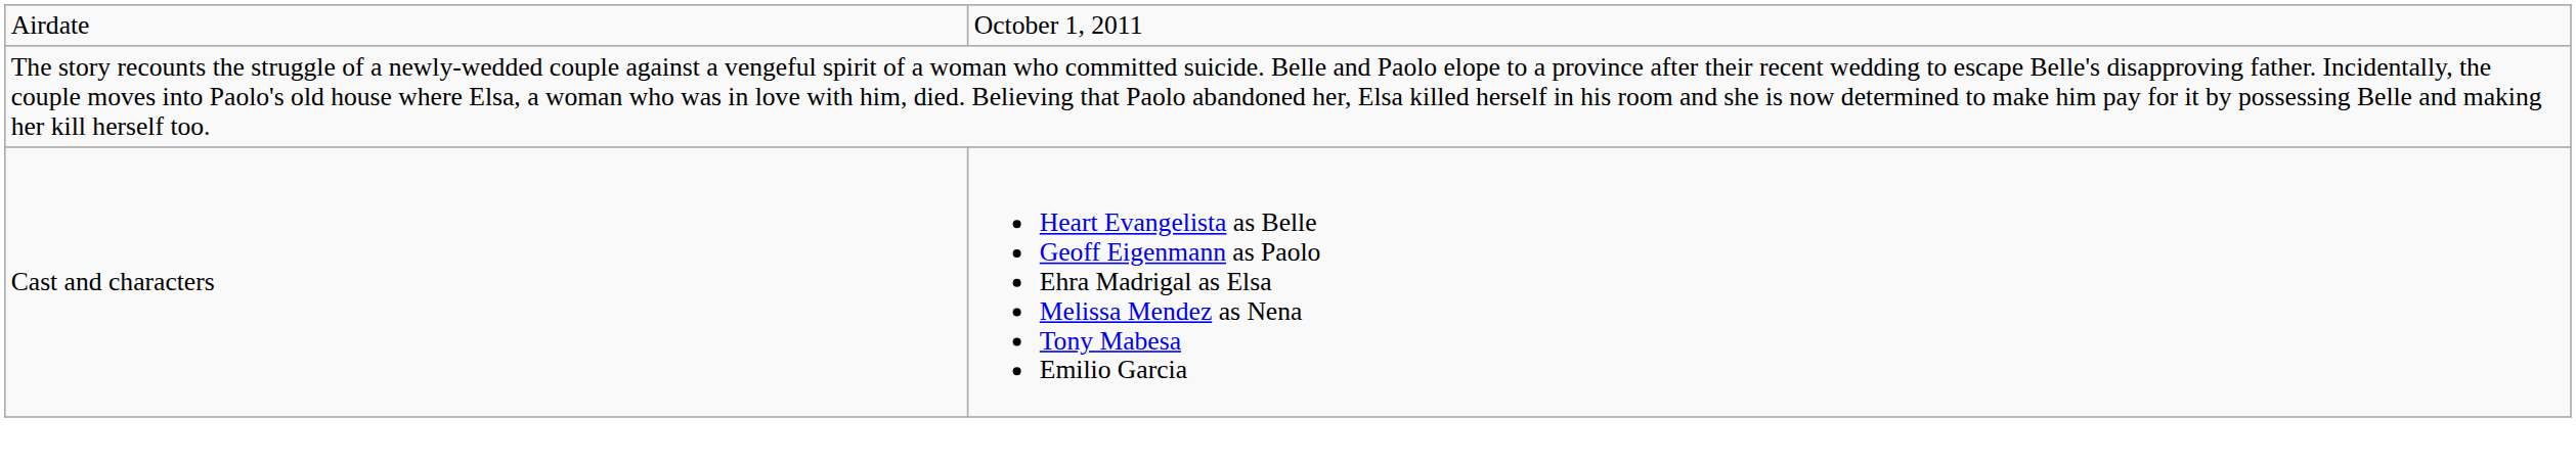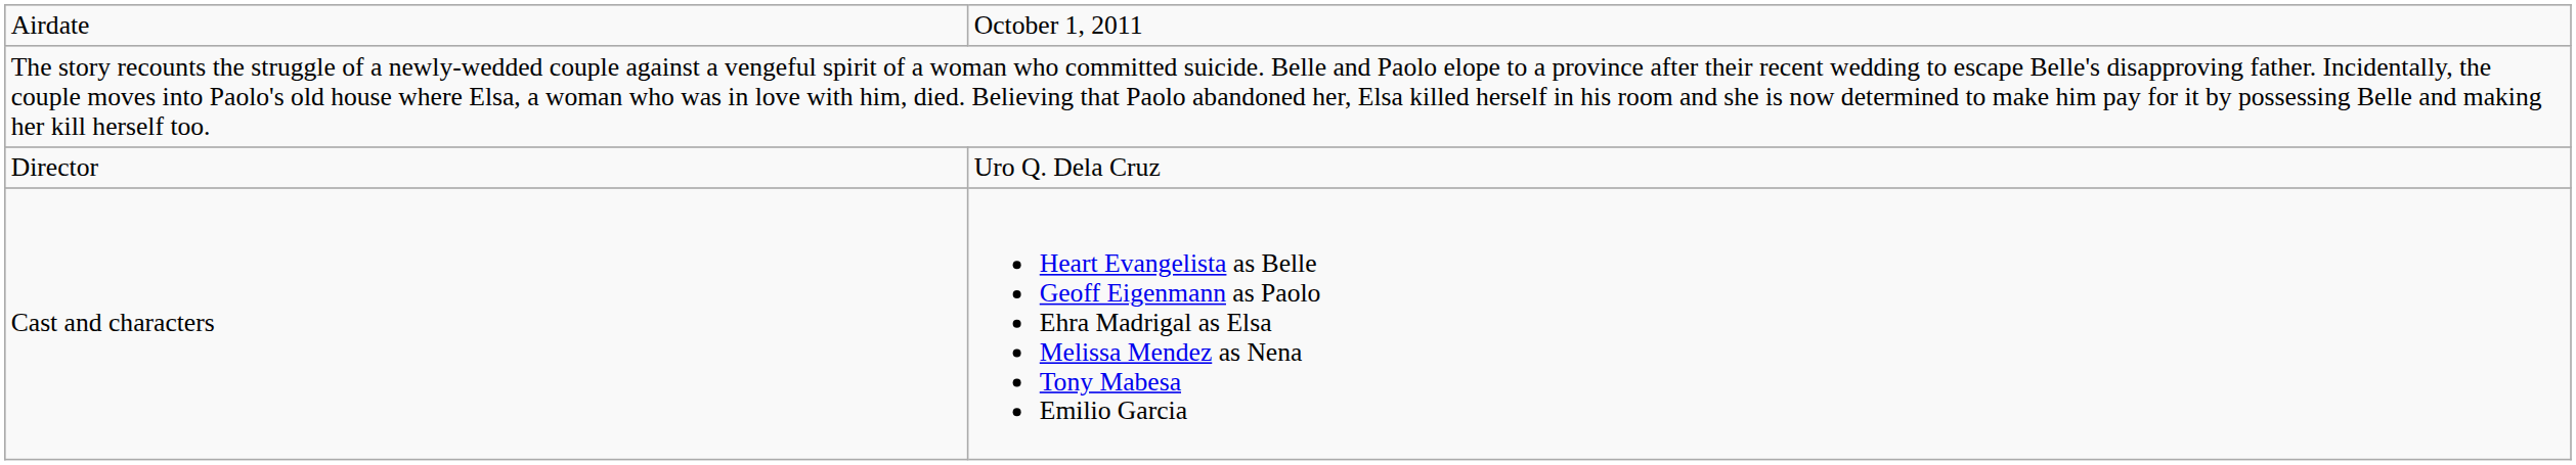+ row: Director | Uro Q. Dela Cruz
